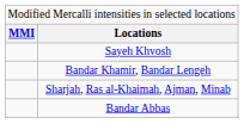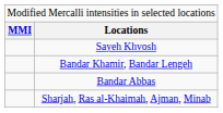rows swapped: Bandar Abbas <-> Sharjah, Ras al-Khaimah, Ajman, Minab
